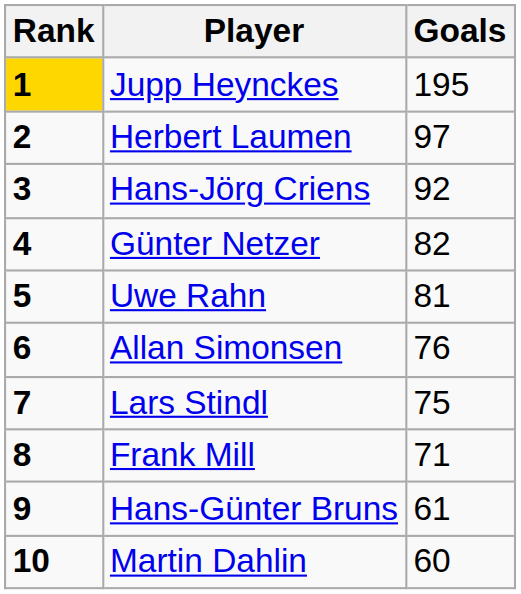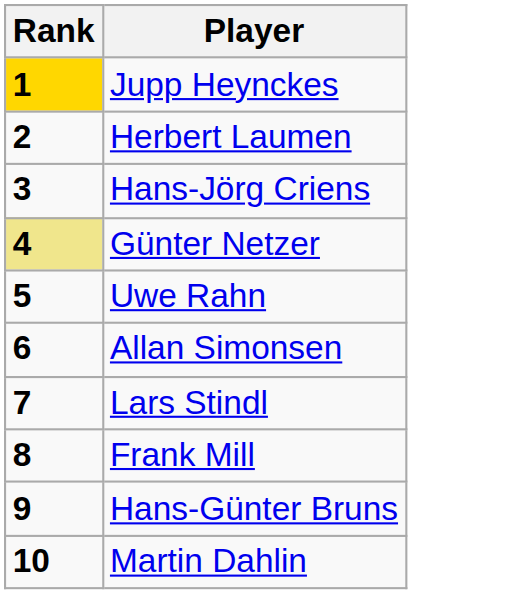- column: Goals | 195 | 97 | 92 | 82 | 81 | 76 | 75 | 71 | 61 | 60
Günter Netzer | Rank: no background -> khaki background
